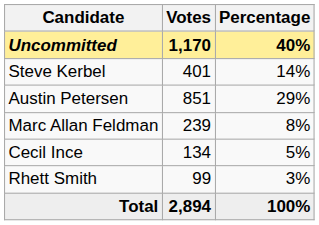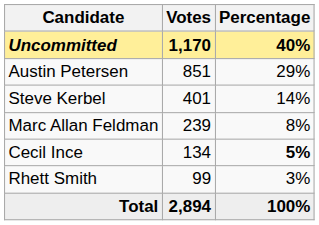rows swapped: Austin Petersen <-> Steve Kerbel
Cecil Ince | Percentage: normal -> bold
